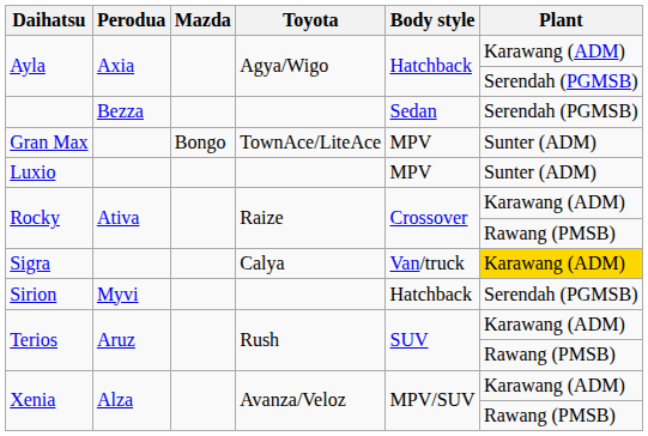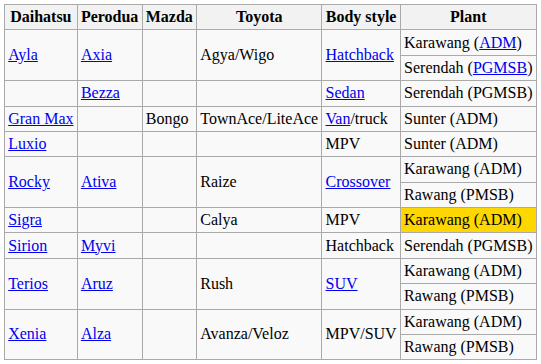Gran Max | Body style: MPV -> Van/truck
Sigra | Body style: Van/truck -> MPV
